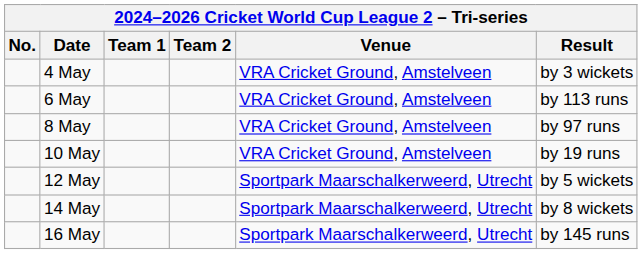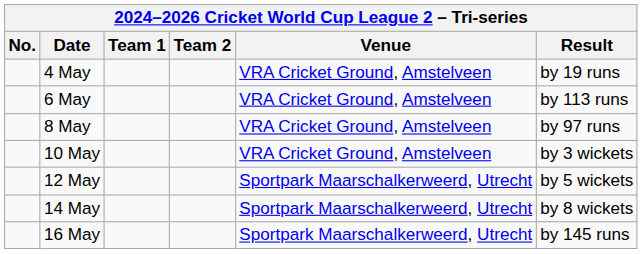4 May | Result: by 3 wickets -> by 19 runs
10 May | Result: by 19 runs -> by 3 wickets
